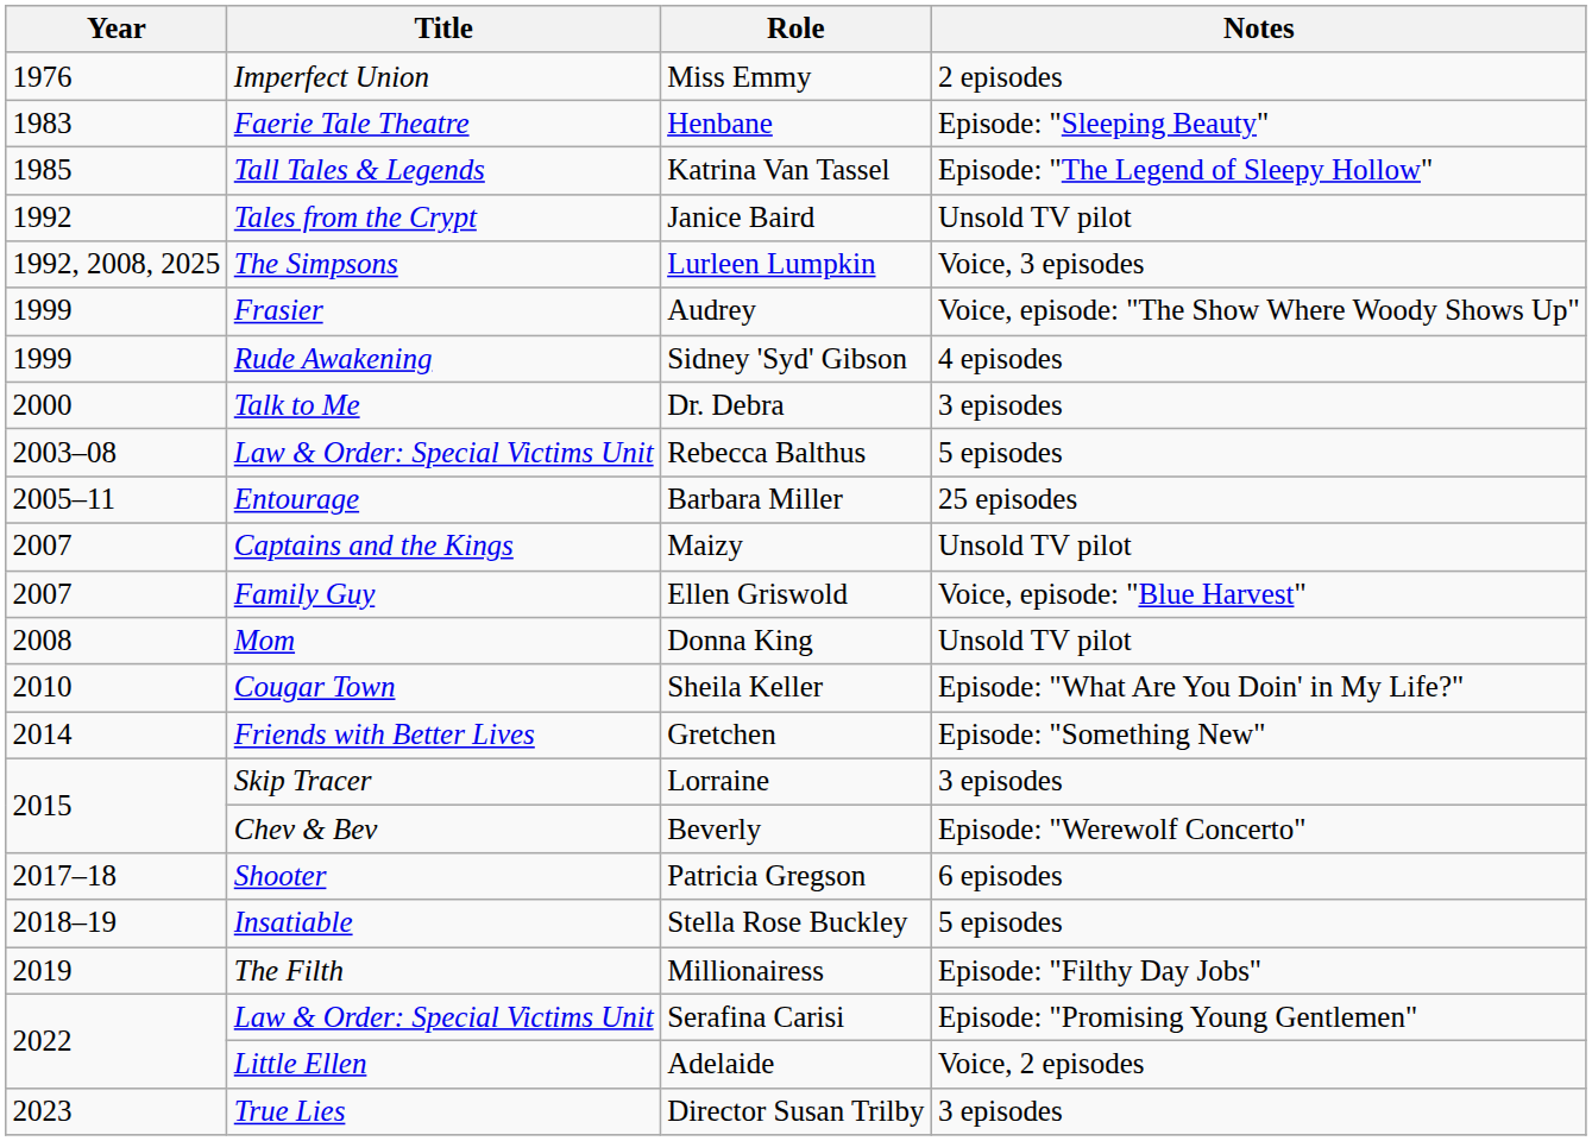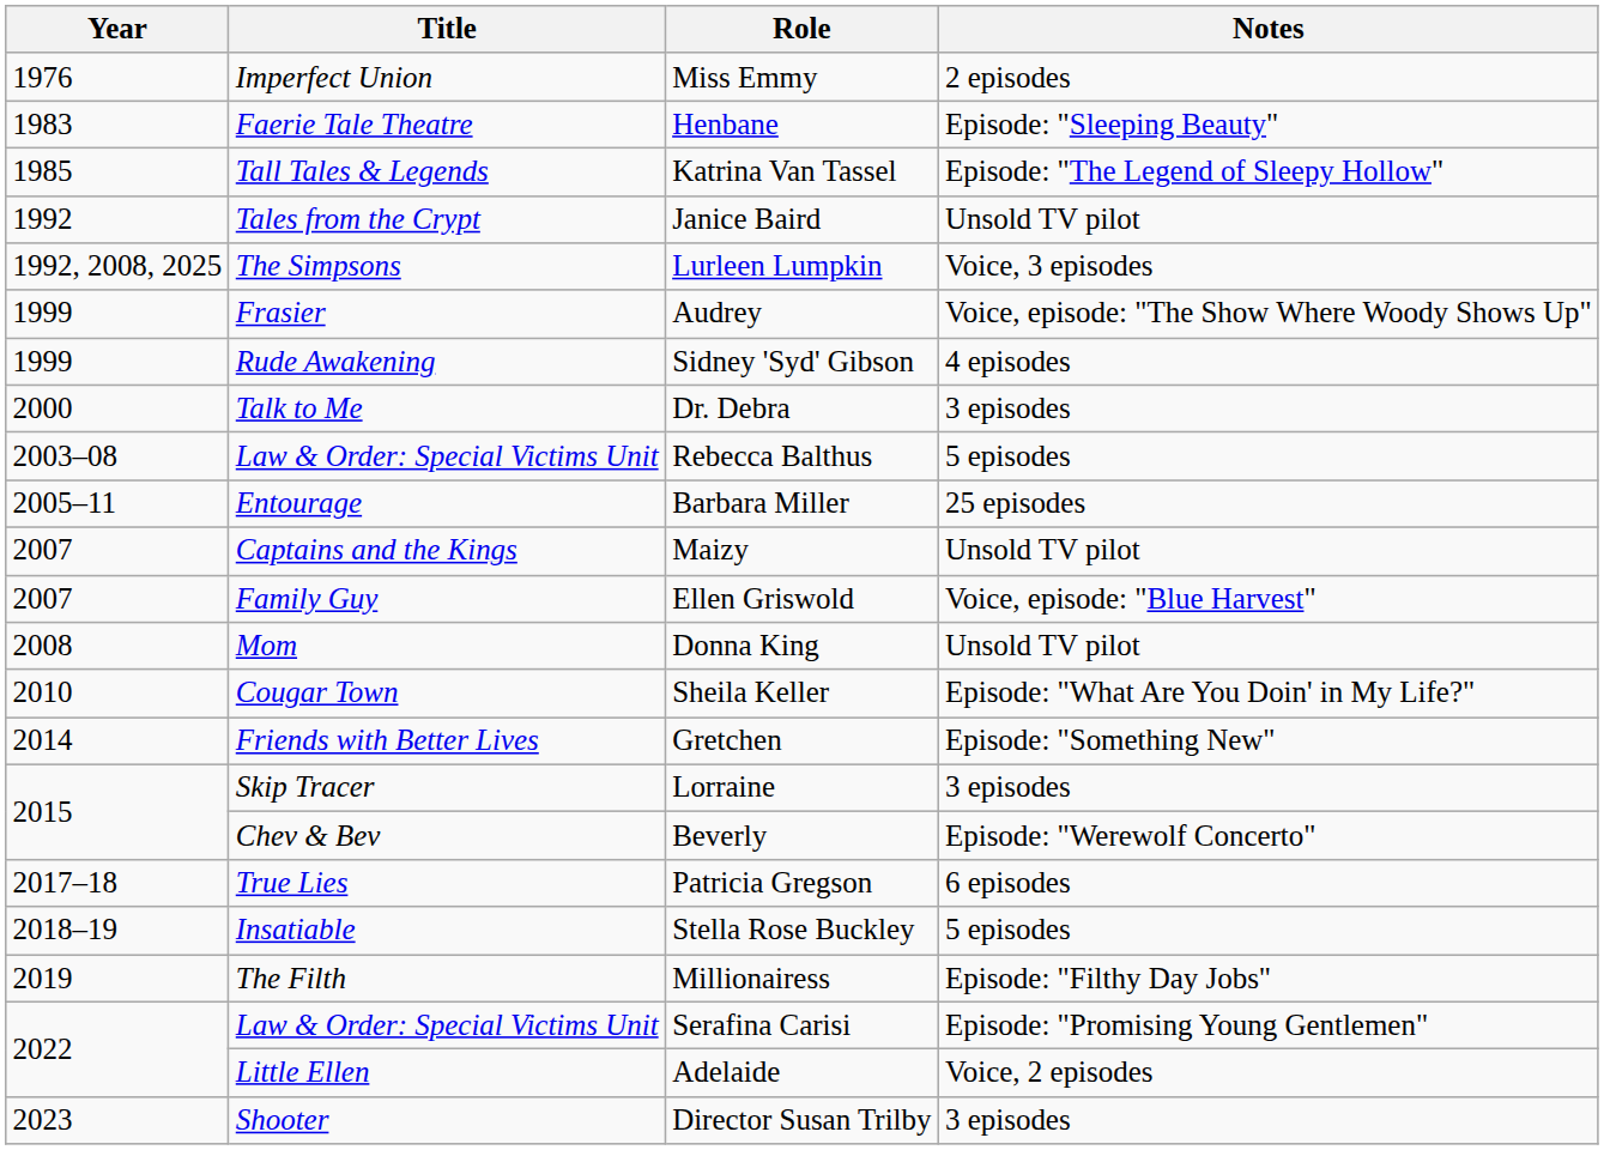Patricia Gregson | Title: Shooter -> True Lies
Director Susan Trilby | Title: True Lies -> Shooter
